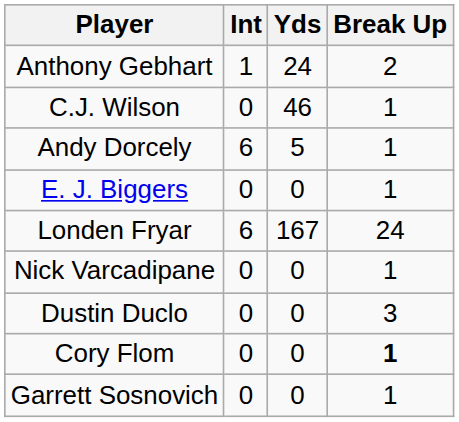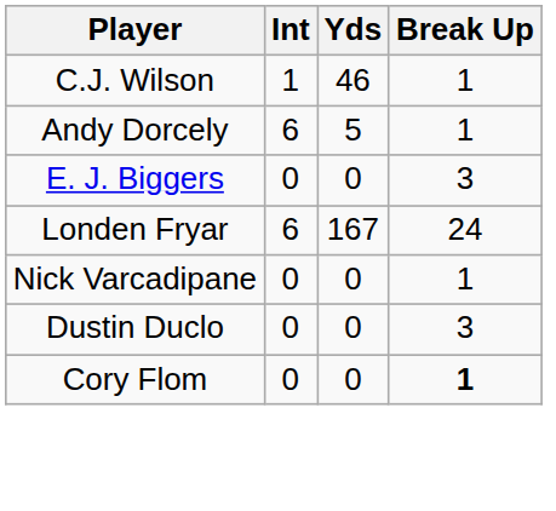- row: Anthony Gebhart | 1 | 24 | 2
C.J. Wilson | Int: 0 -> 1
E. J. Biggers | Break Up: 1 -> 3
- row: Garrett Sosnovich | 0 | 0 | 1
